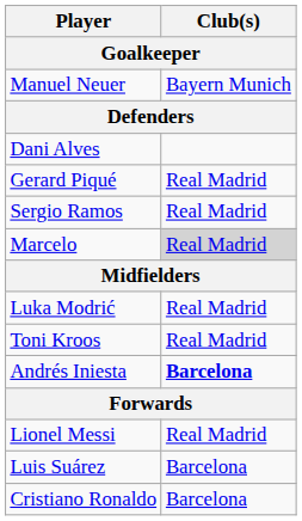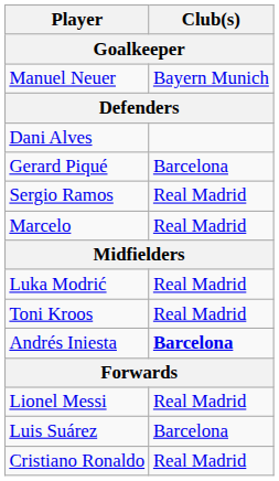Gerard Piqué | Club(s): Real Madrid -> Barcelona
Marcelo | Club(s): lightgrey background -> no background
Cristiano Ronaldo | Club(s): Barcelona -> Real Madrid
